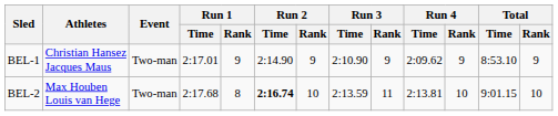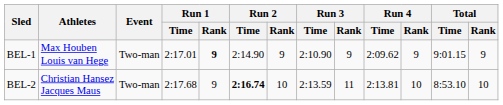BEL-1 | Athletes: Christian Hansez Jacques Maus -> Max Houben Louis van Hege
BEL-1 | Run 1 / Rank: normal -> bold
BEL-1 | Total / Time: 8:53.10 -> 9:01.15
BEL-2 | Athletes: Max Houben Louis van Hege -> Christian Hansez Jacques Maus
BEL-2 | Run 1 / Rank: 8 -> 9
BEL-2 | Total / Time: 9:01.15 -> 8:53.10
